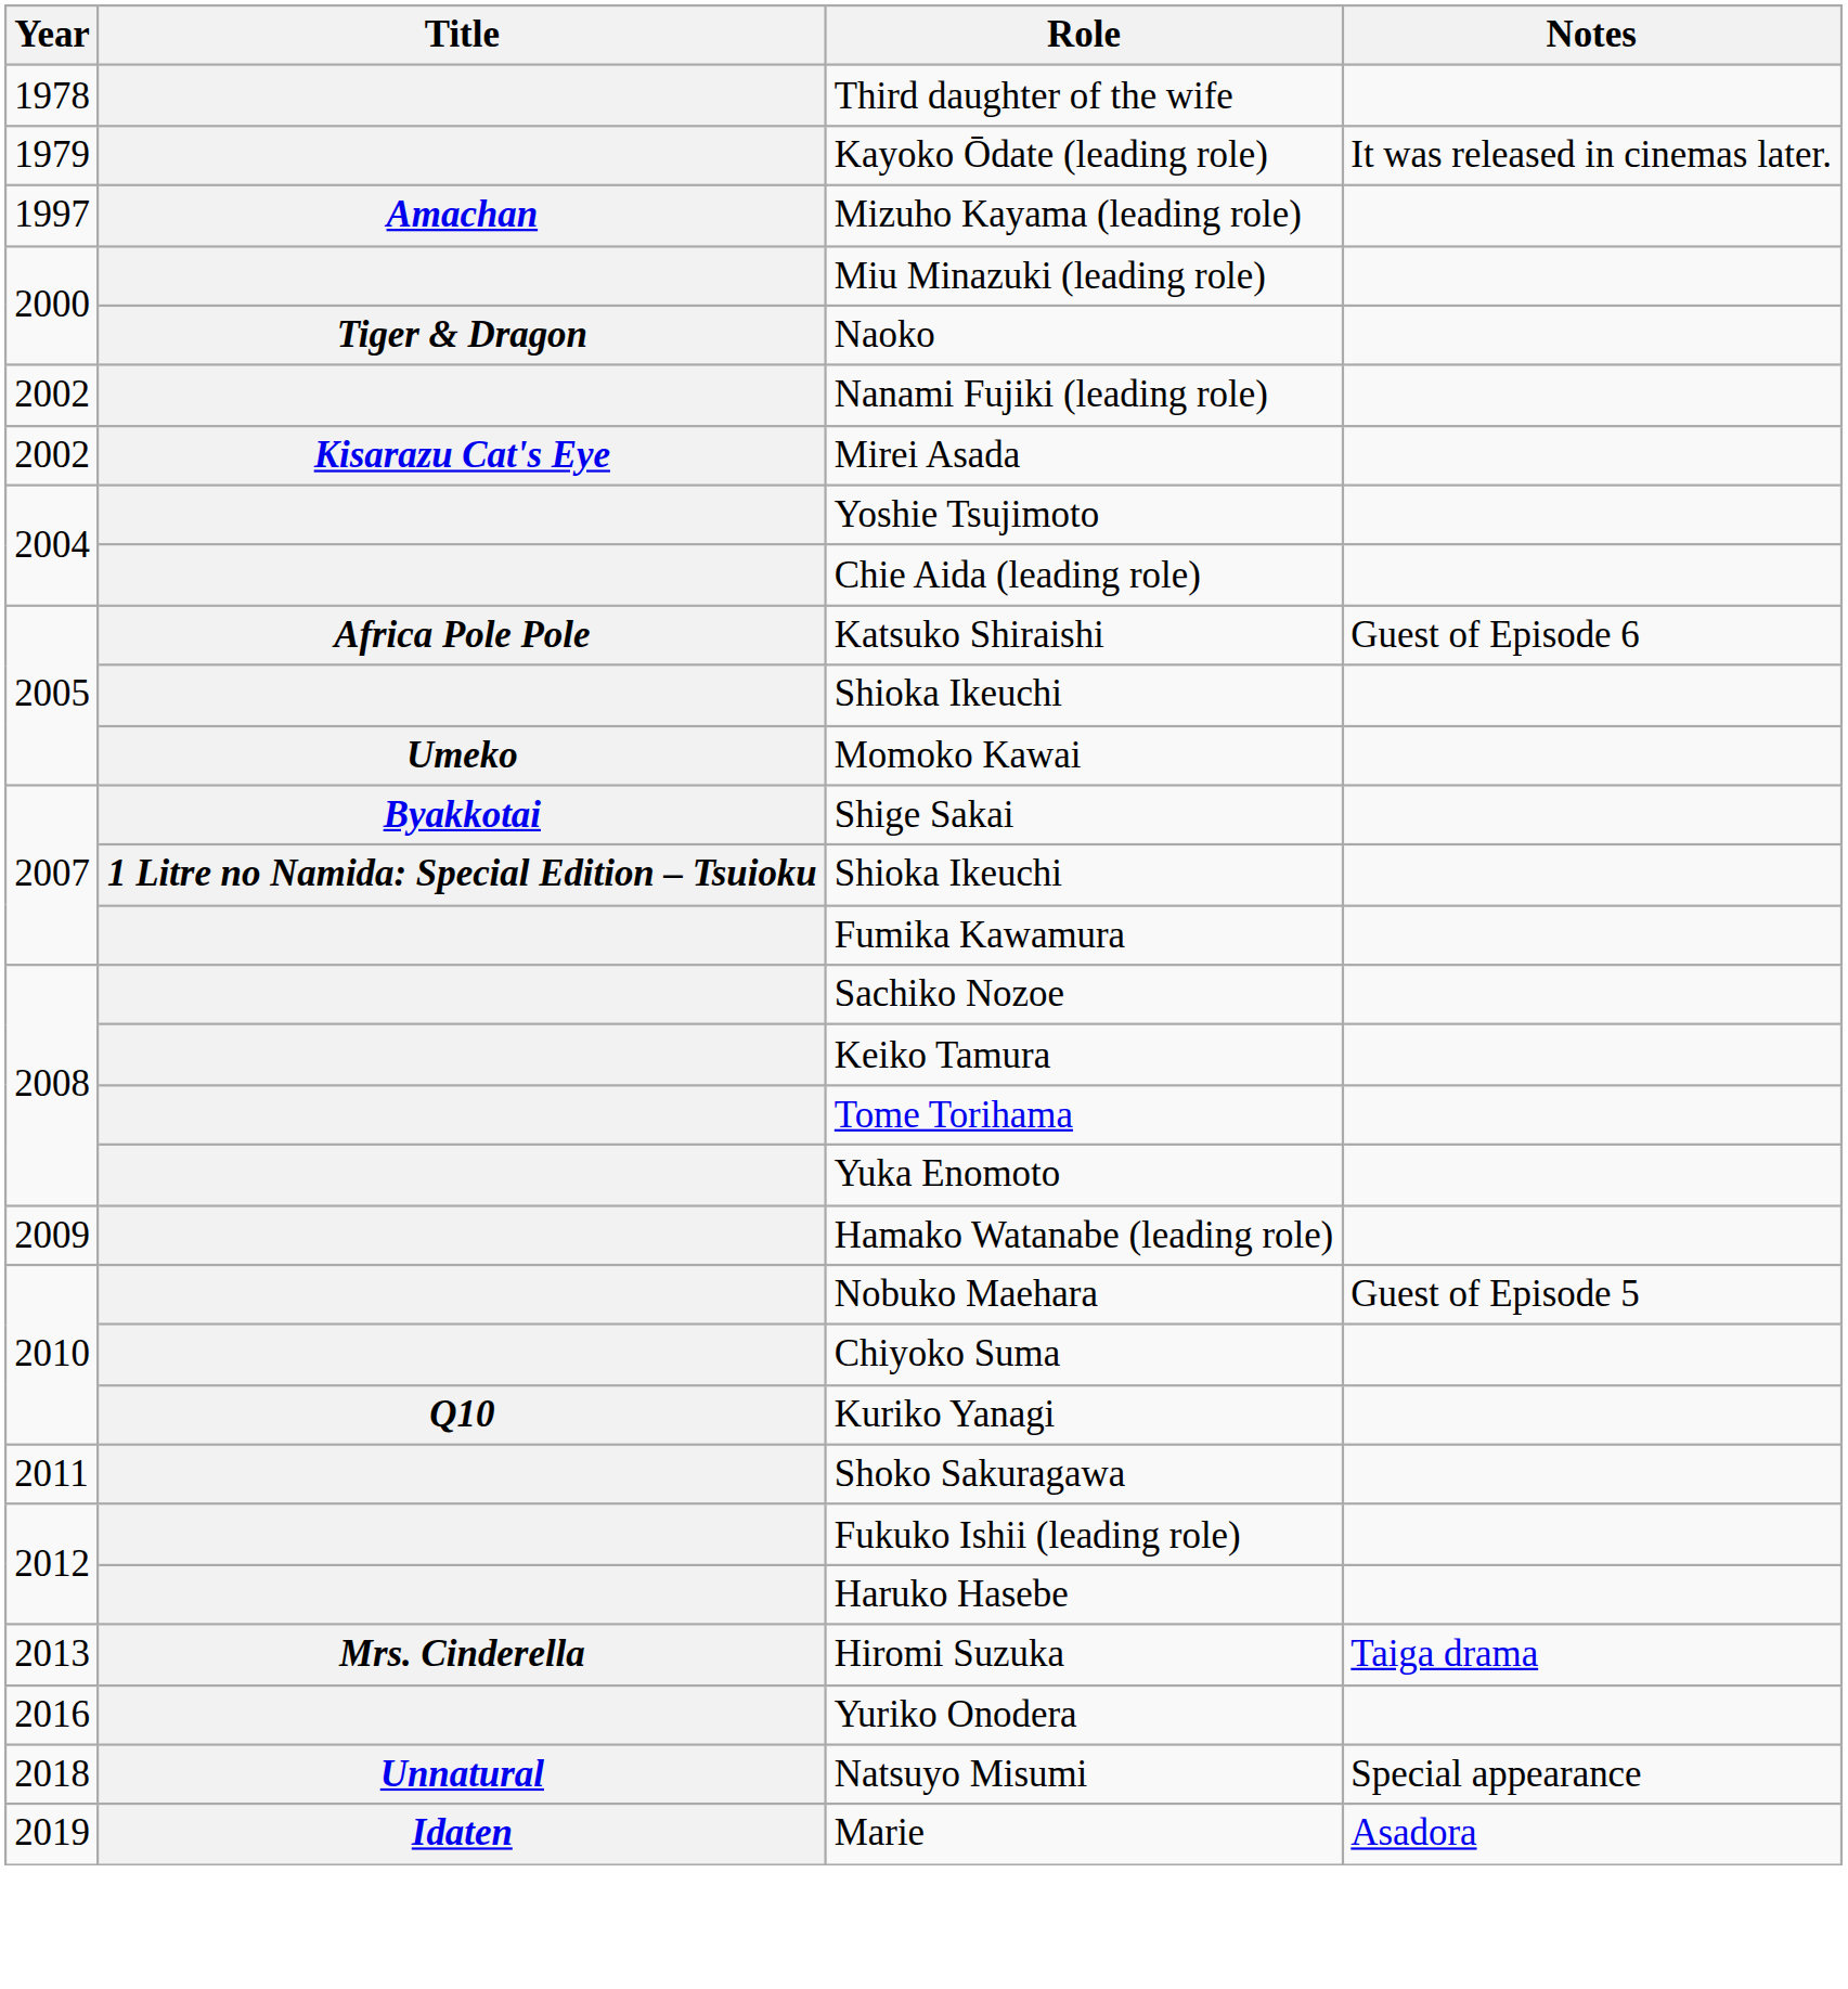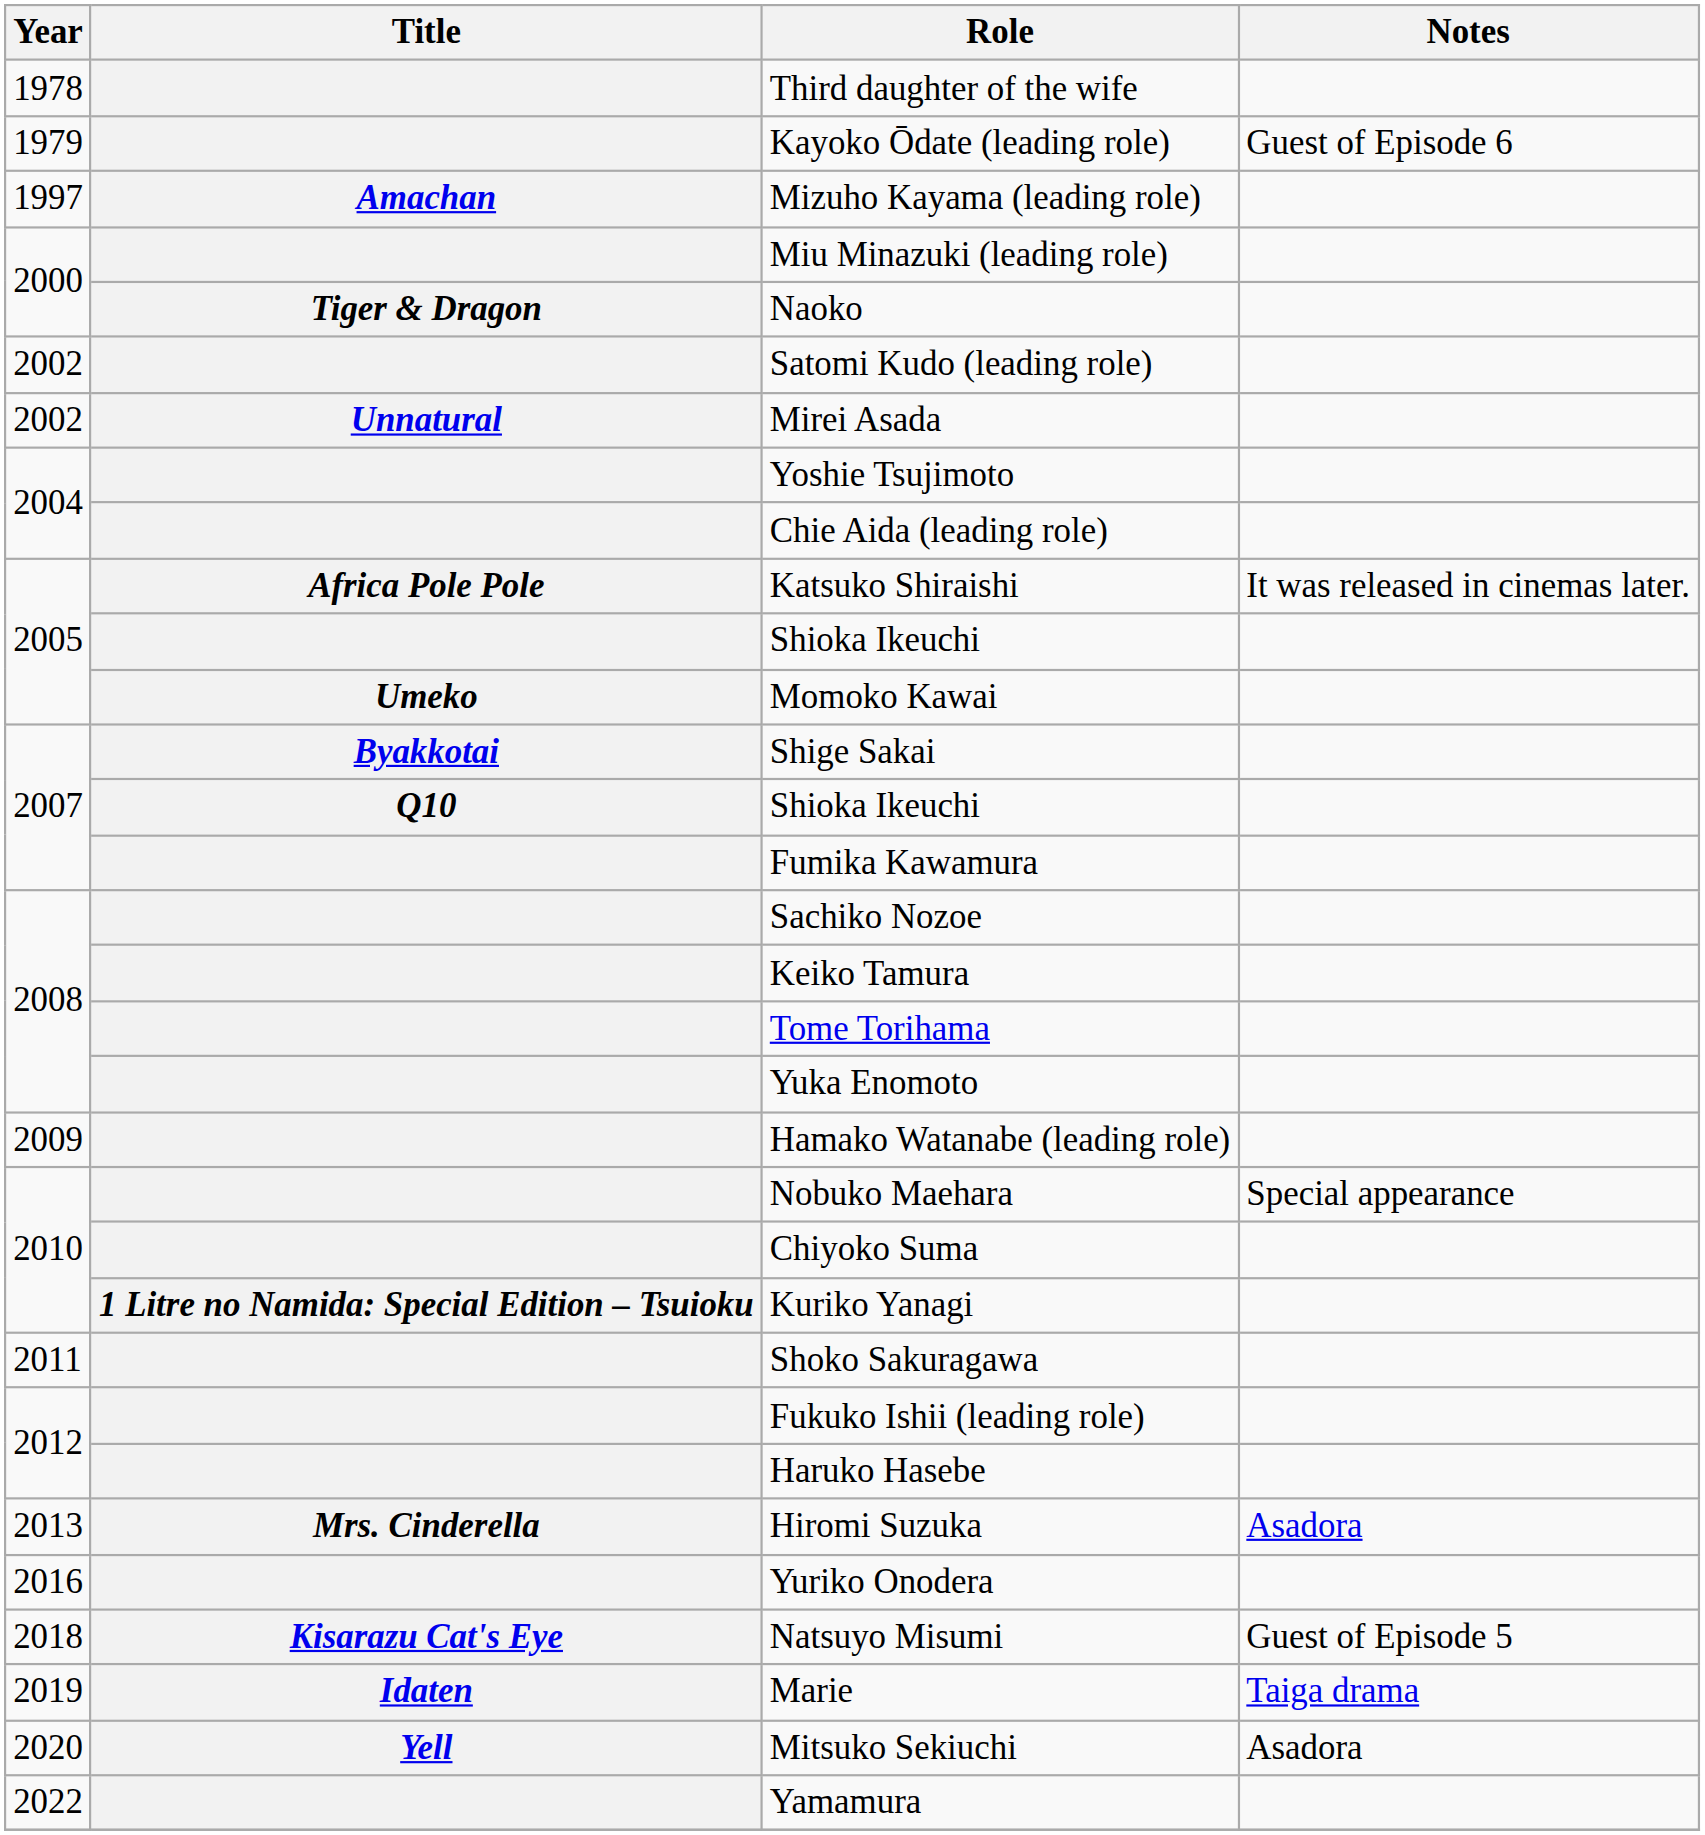Kayoko Ōdate (leading role) | Notes: It was released in cinemas later. -> Guest of Episode 6
- row: 2002 | Nanami Fujiki (leading role)
+ row: 2002 | Satomi Kudo (leading role)
Mirei Asada | Title: Kisarazu Cat's Eye -> Unnatural
Katsuko Shiraishi | Notes: Guest of Episode 6 -> It was released in cinemas later.
2007 / Shioka Ikeuchi | Title: 1 Litre no Namida: Special Edition – Tsuioku -> Q10
Nobuko Maehara | Notes: Guest of Episode 5 -> Special appearance
Kuriko Yanagi | Title: Q10 -> 1 Litre no Namida: Special Edition – Tsuioku
Hiromi Suzuka | Notes: Taiga drama -> Asadora
Natsuyo Misumi | Title: Unnatural -> Kisarazu Cat's Eye
Natsuyo Misumi | Notes: Special appearance -> Guest of Episode 5
Marie | Notes: Asadora -> Taiga drama
+ row: 2020 | Yell | Mitsuko Sekiuchi | Asadora
+ row: 2022 | Yamamura
